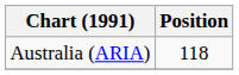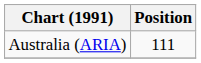Australia (ARIA) | Position: 118 -> 111
